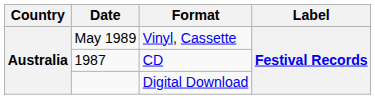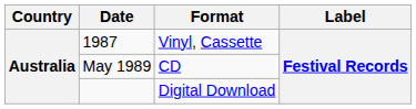Vinyl, Cassette | Date: May 1989 -> 1987
CD | Date: 1987 -> May 1989
